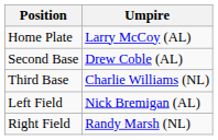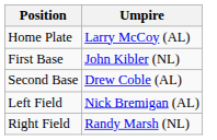+ row: First Base | John Kibler (NL)
- row: Third Base | Charlie Williams (NL)
